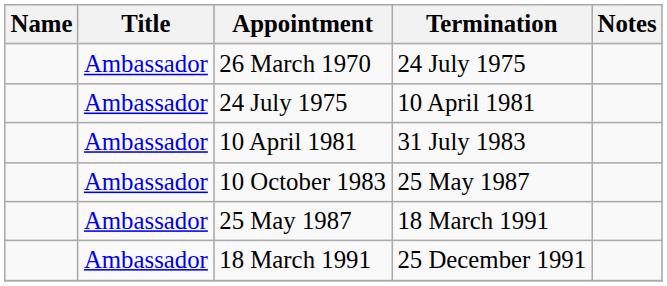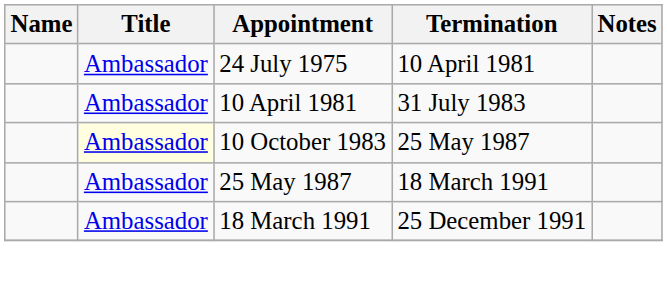- row: Ambassador | 26 March 1970 | 24 July 1975
10 October 1983 | Title: no background -> lightyellow background
